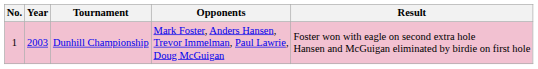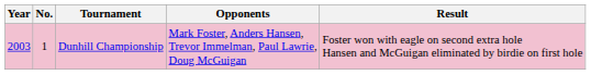columns swapped: No. <-> Year
